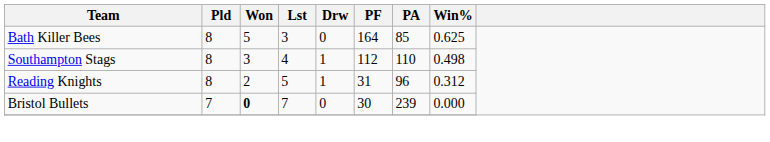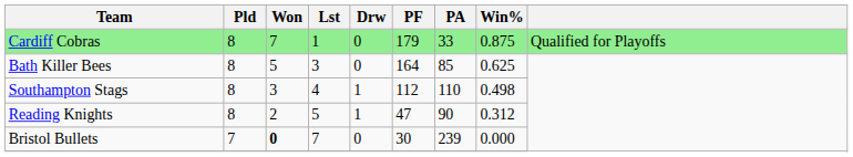+ row: Cardiff Cobras | 8 | 7 | 1 | 0 | 179 | 33 | 0.875 | Qualified for Playoffs
Reading Knights | PF: 31 -> 47
Reading Knights | PA: 96 -> 90
